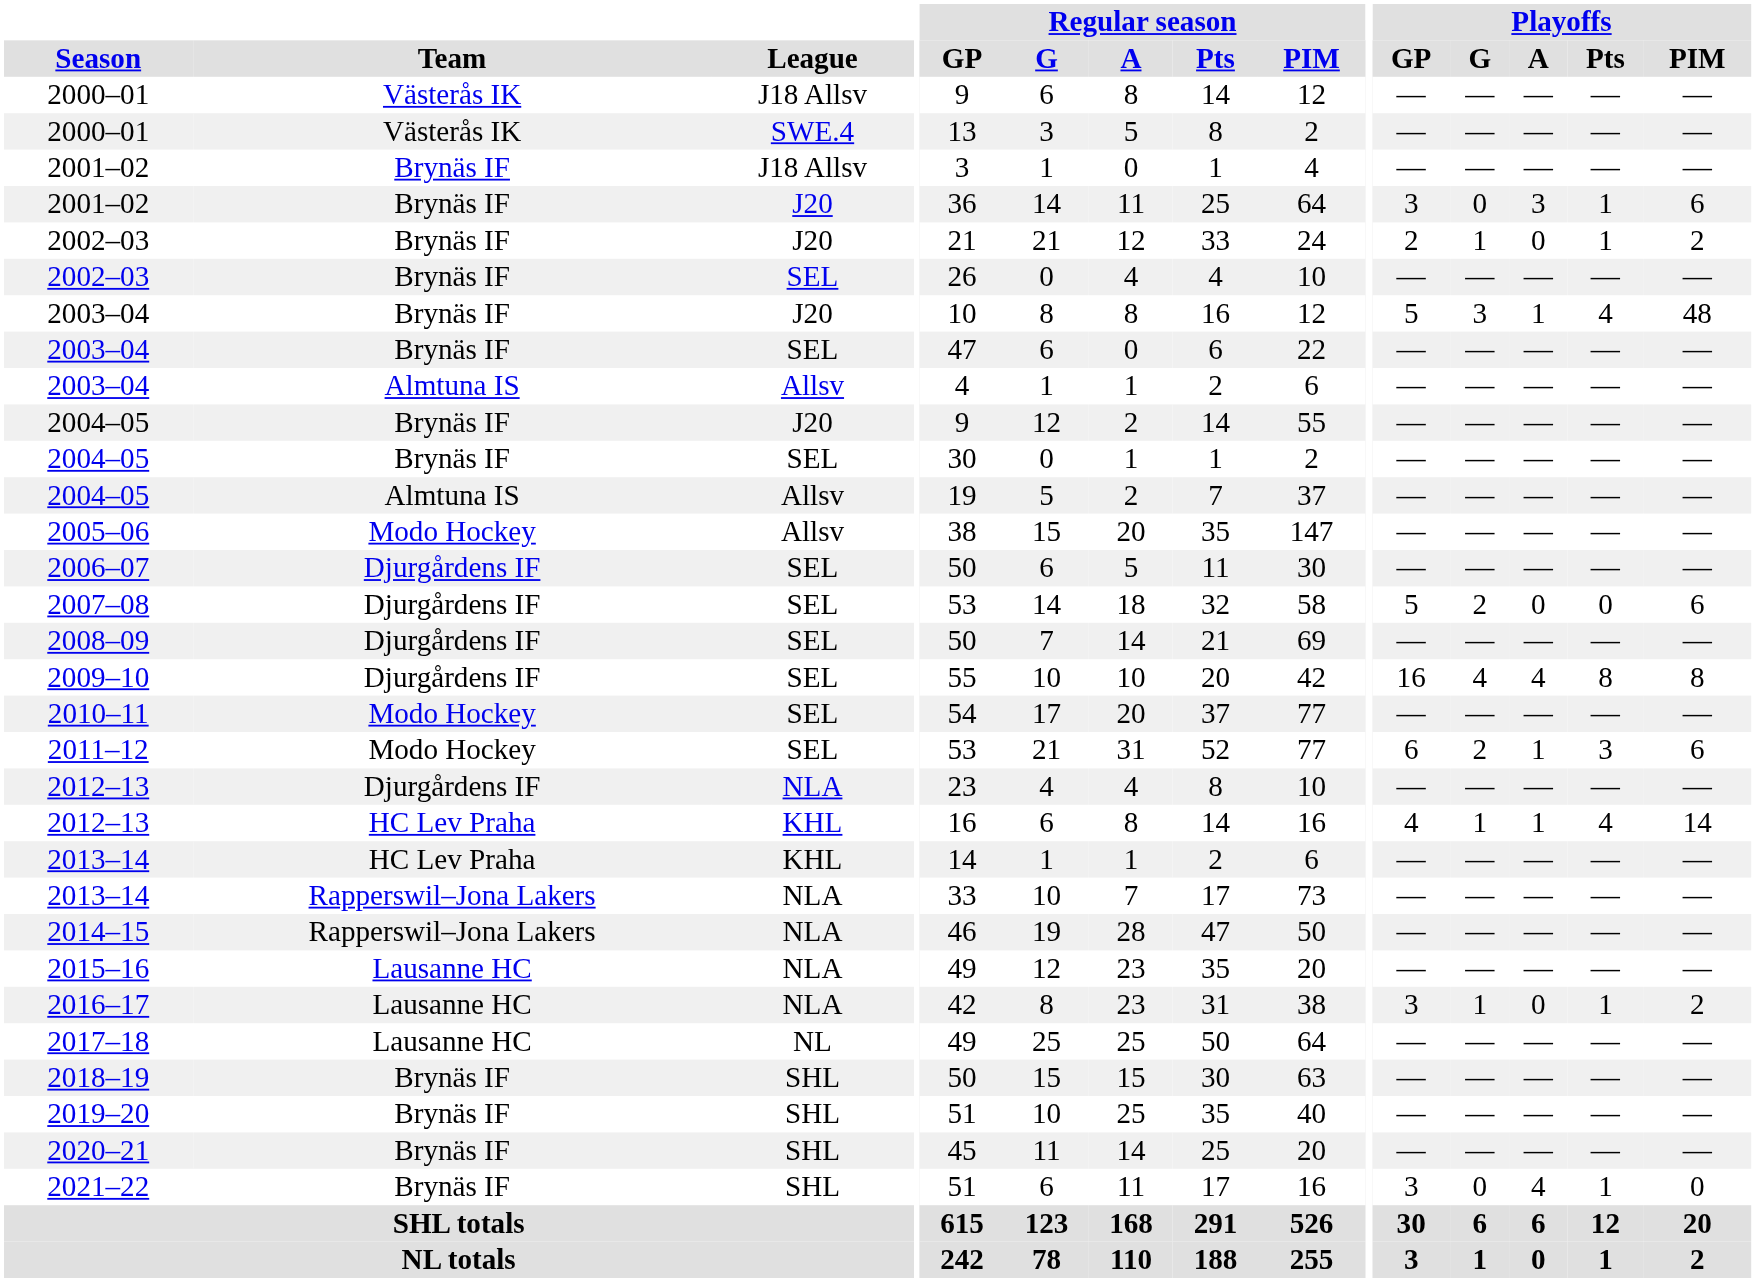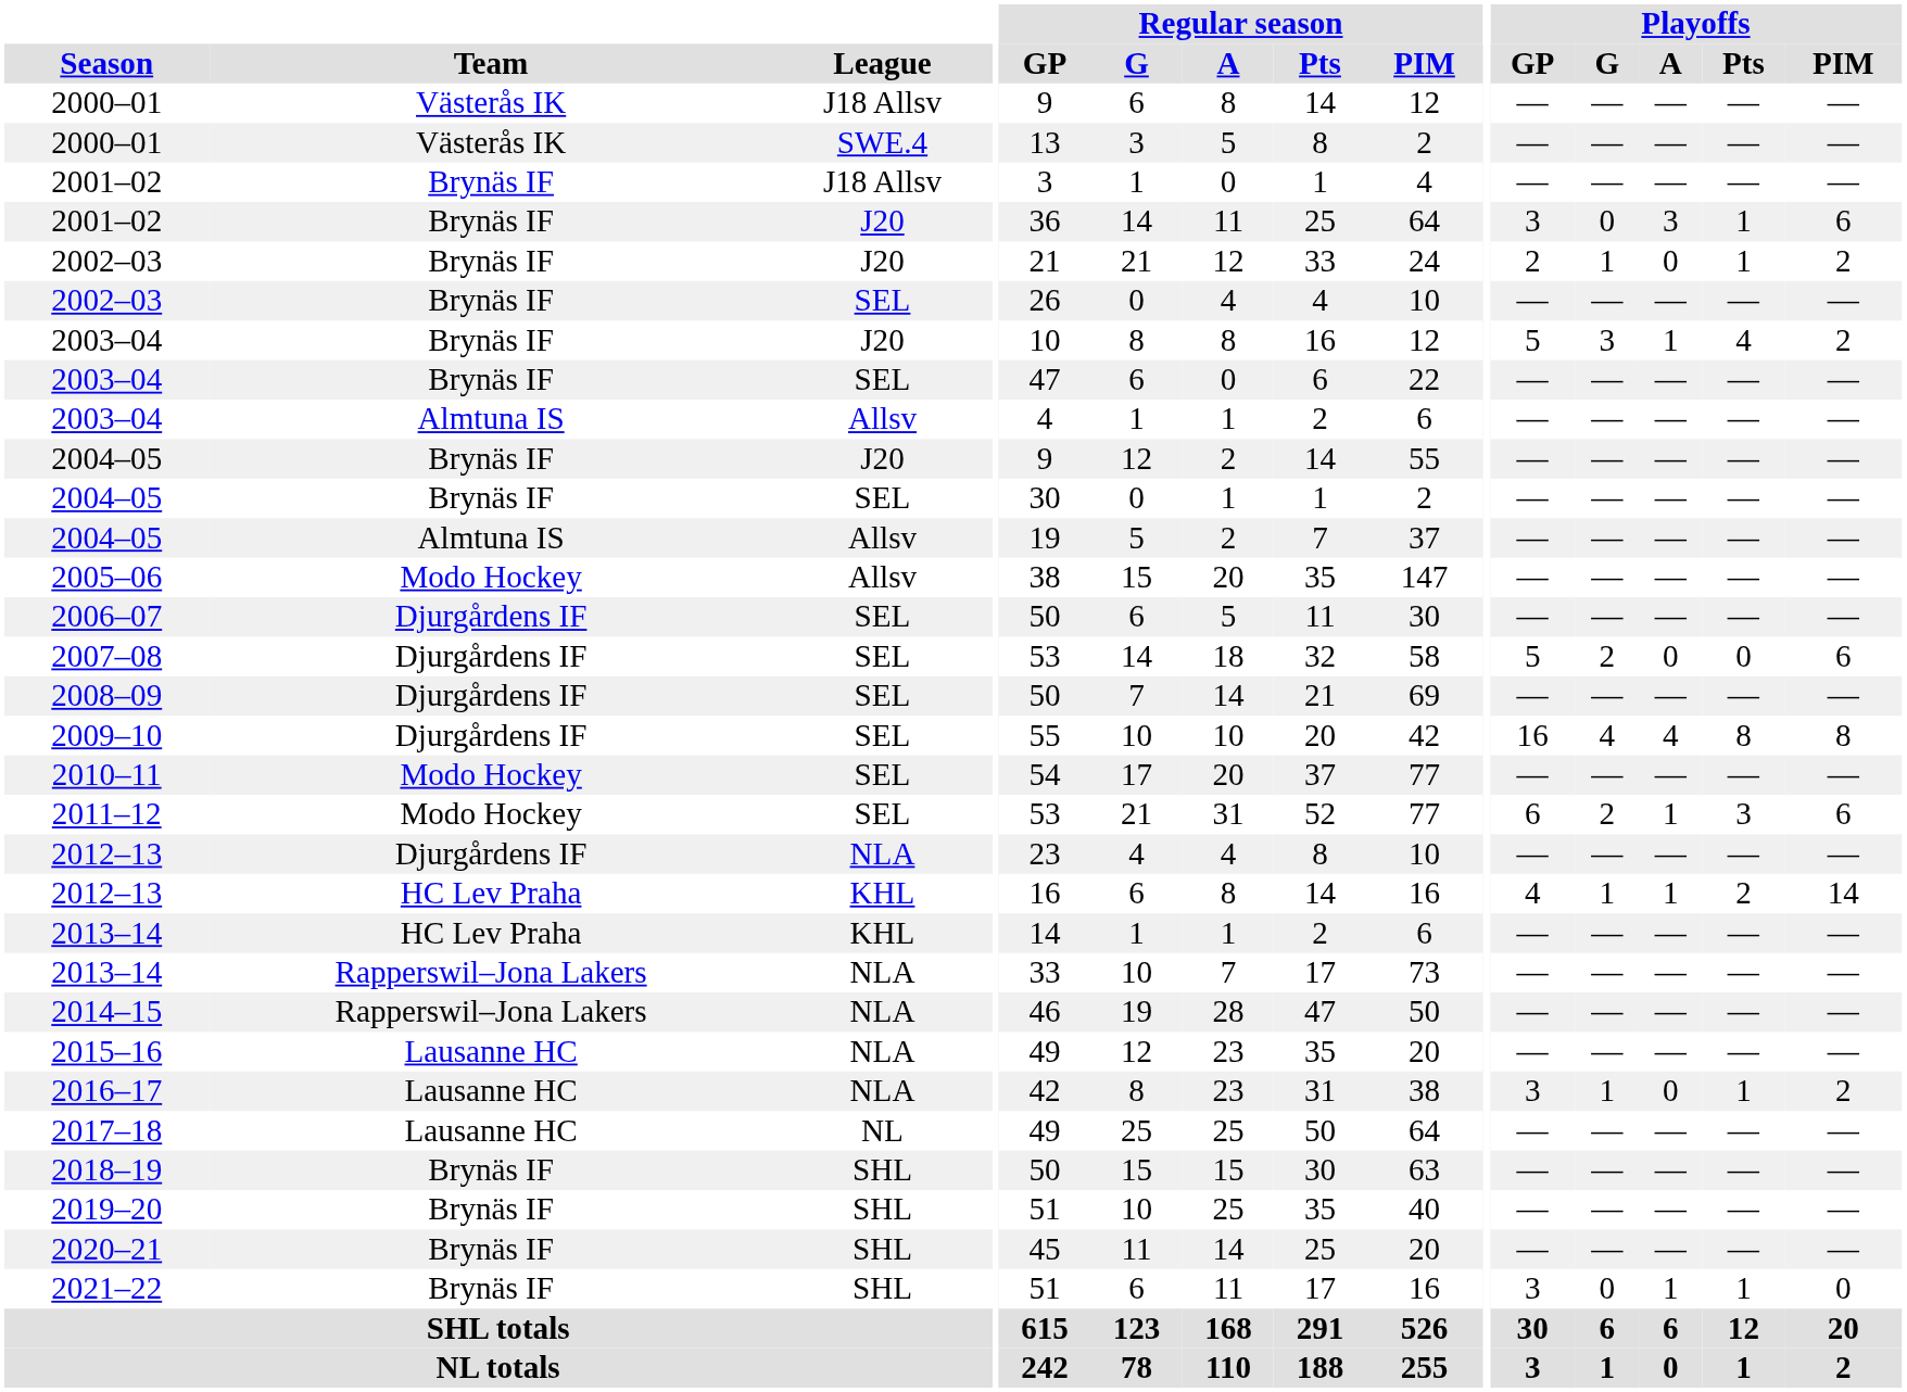2003–04 / J20 | Playoffs / PIM: 48 -> 2
2012–13 / KHL | Playoffs / Pts: 4 -> 2
2021–22 | Playoffs / A: 4 -> 1
